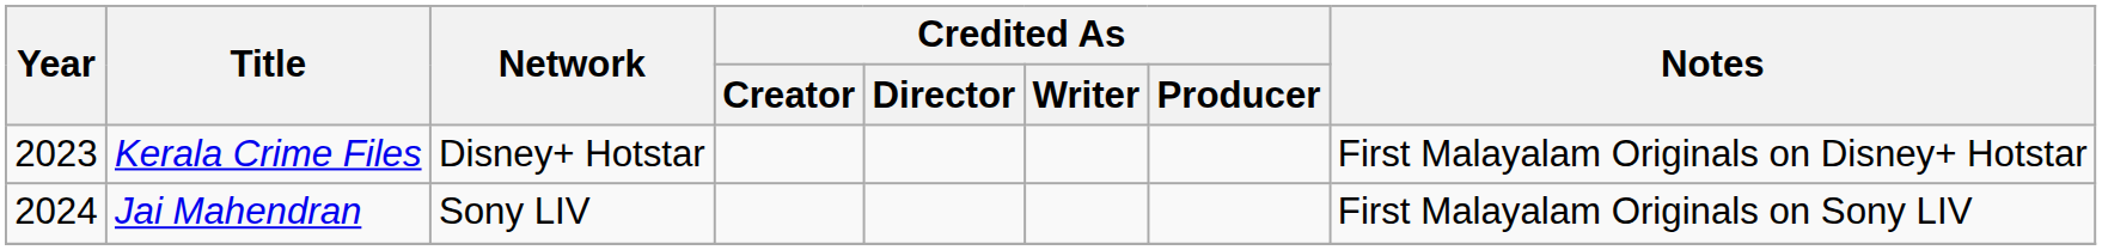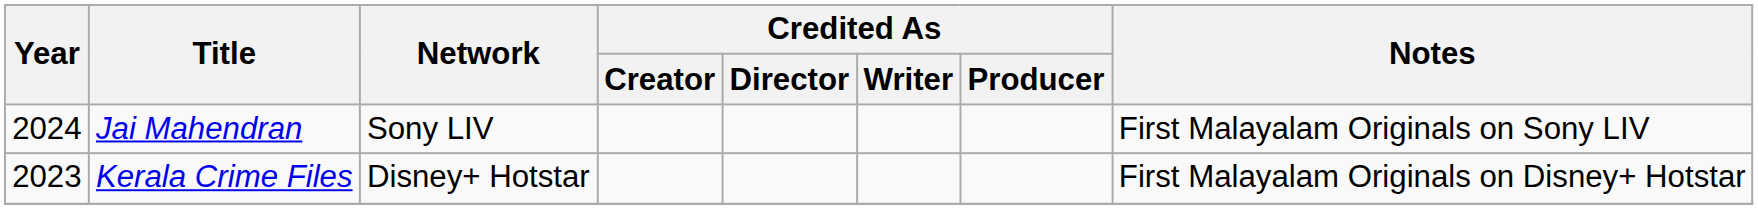rows swapped: Kerala Crime Files <-> Jai Mahendran
